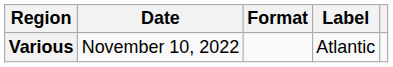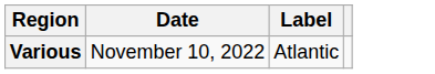- column: Format
